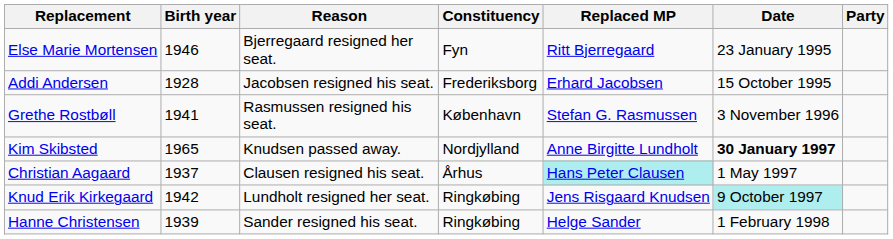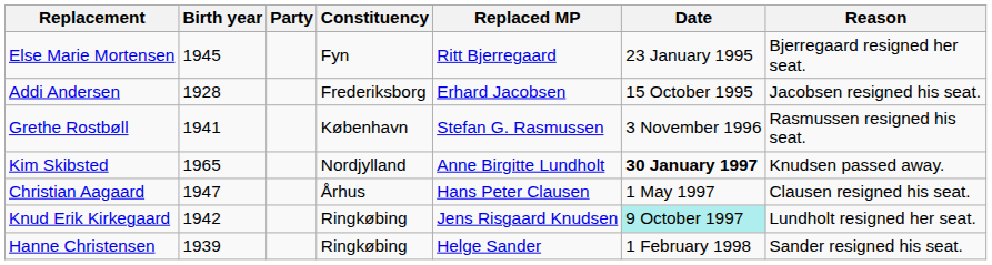columns swapped: Party <-> Reason
Else Marie Mortensen | Birth year: 1946 -> 1945
Christian Aagaard | Birth year: 1937 -> 1947
Christian Aagaard | Replaced MP: paleturquoise background -> no background
